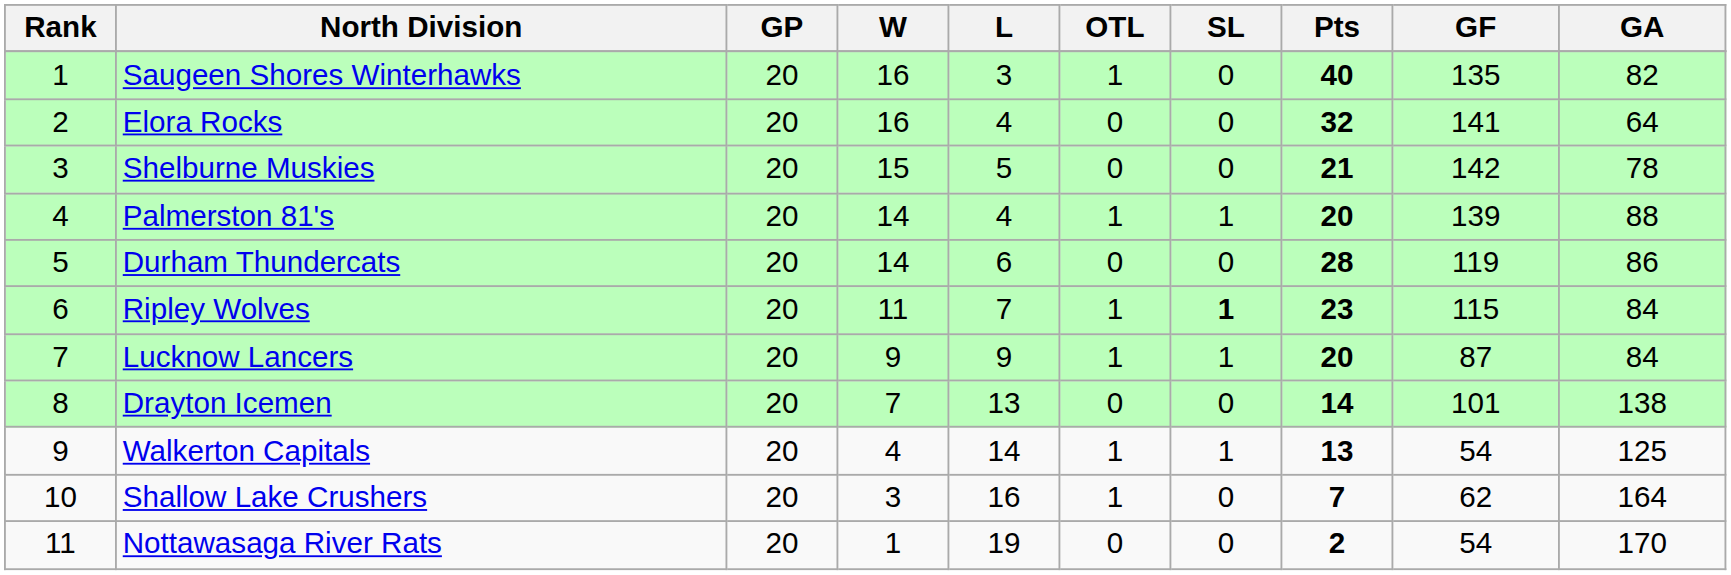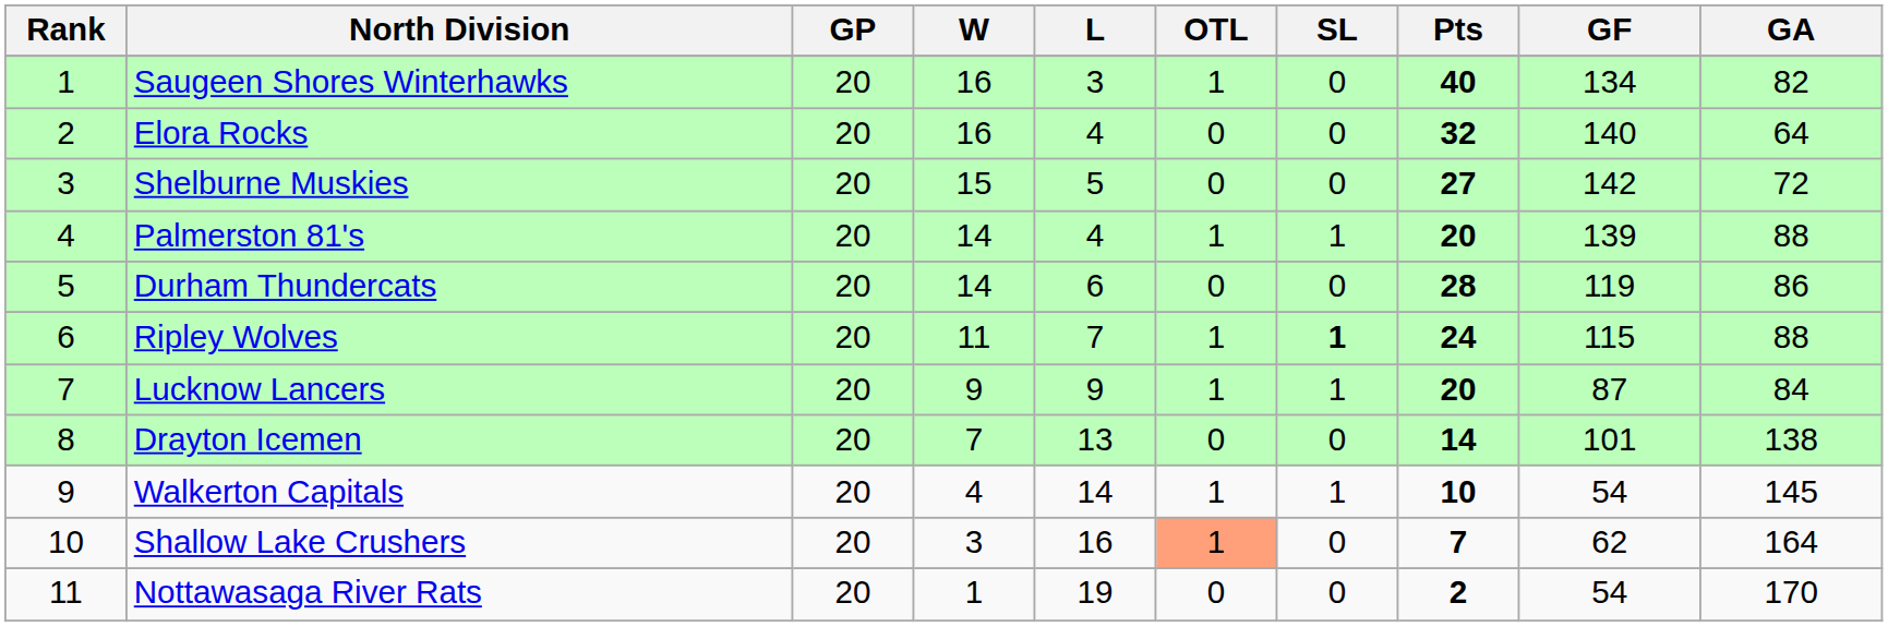Saugeen Shores Winterhawks | GF: 135 -> 134
Elora Rocks | GF: 141 -> 140
Shelburne Muskies | Pts: 21 -> 27
Shelburne Muskies | GA: 78 -> 72
Ripley Wolves | Pts: 23 -> 24
Ripley Wolves | GA: 84 -> 88
Walkerton Capitals | Pts: 13 -> 10
Walkerton Capitals | GA: 125 -> 145
Shallow Lake Crushers | OTL: no background -> lightsalmon background
